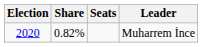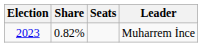Muharrem İnce | Election: 2020 -> 2023
